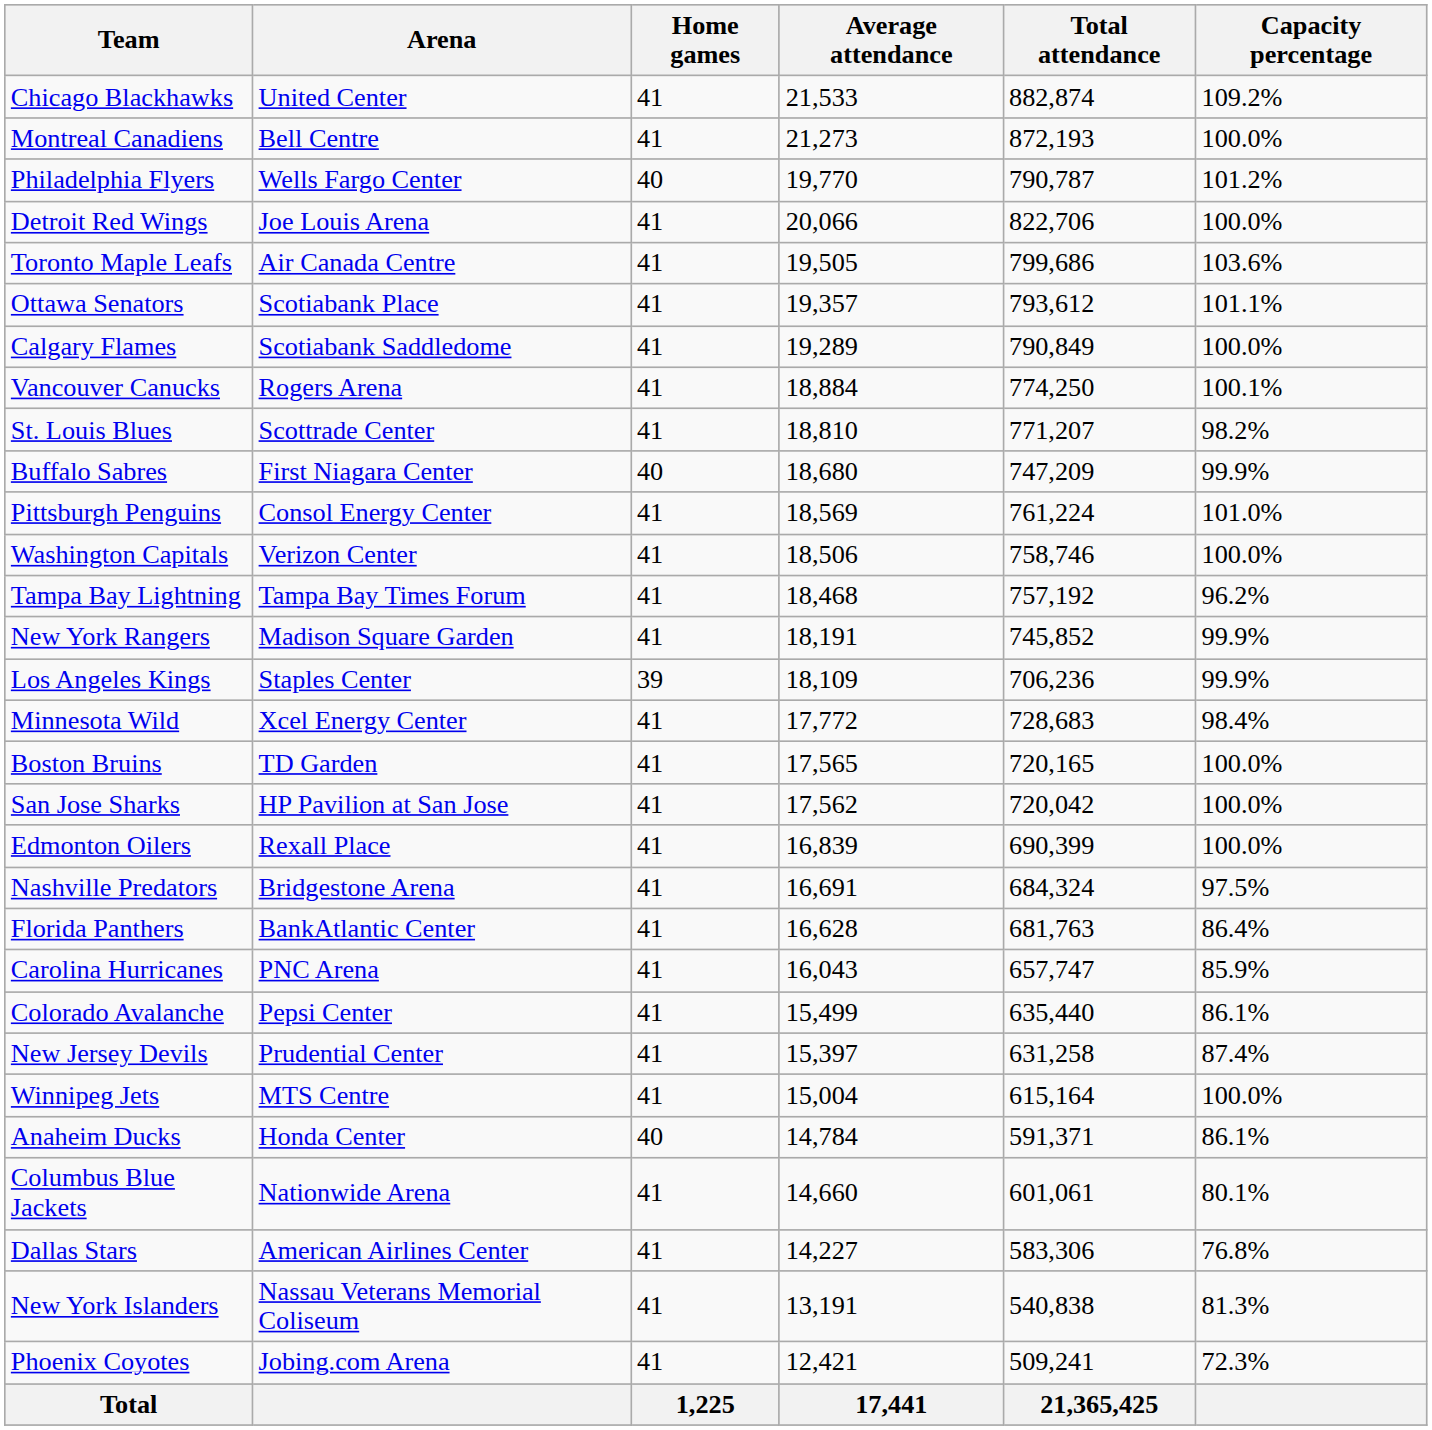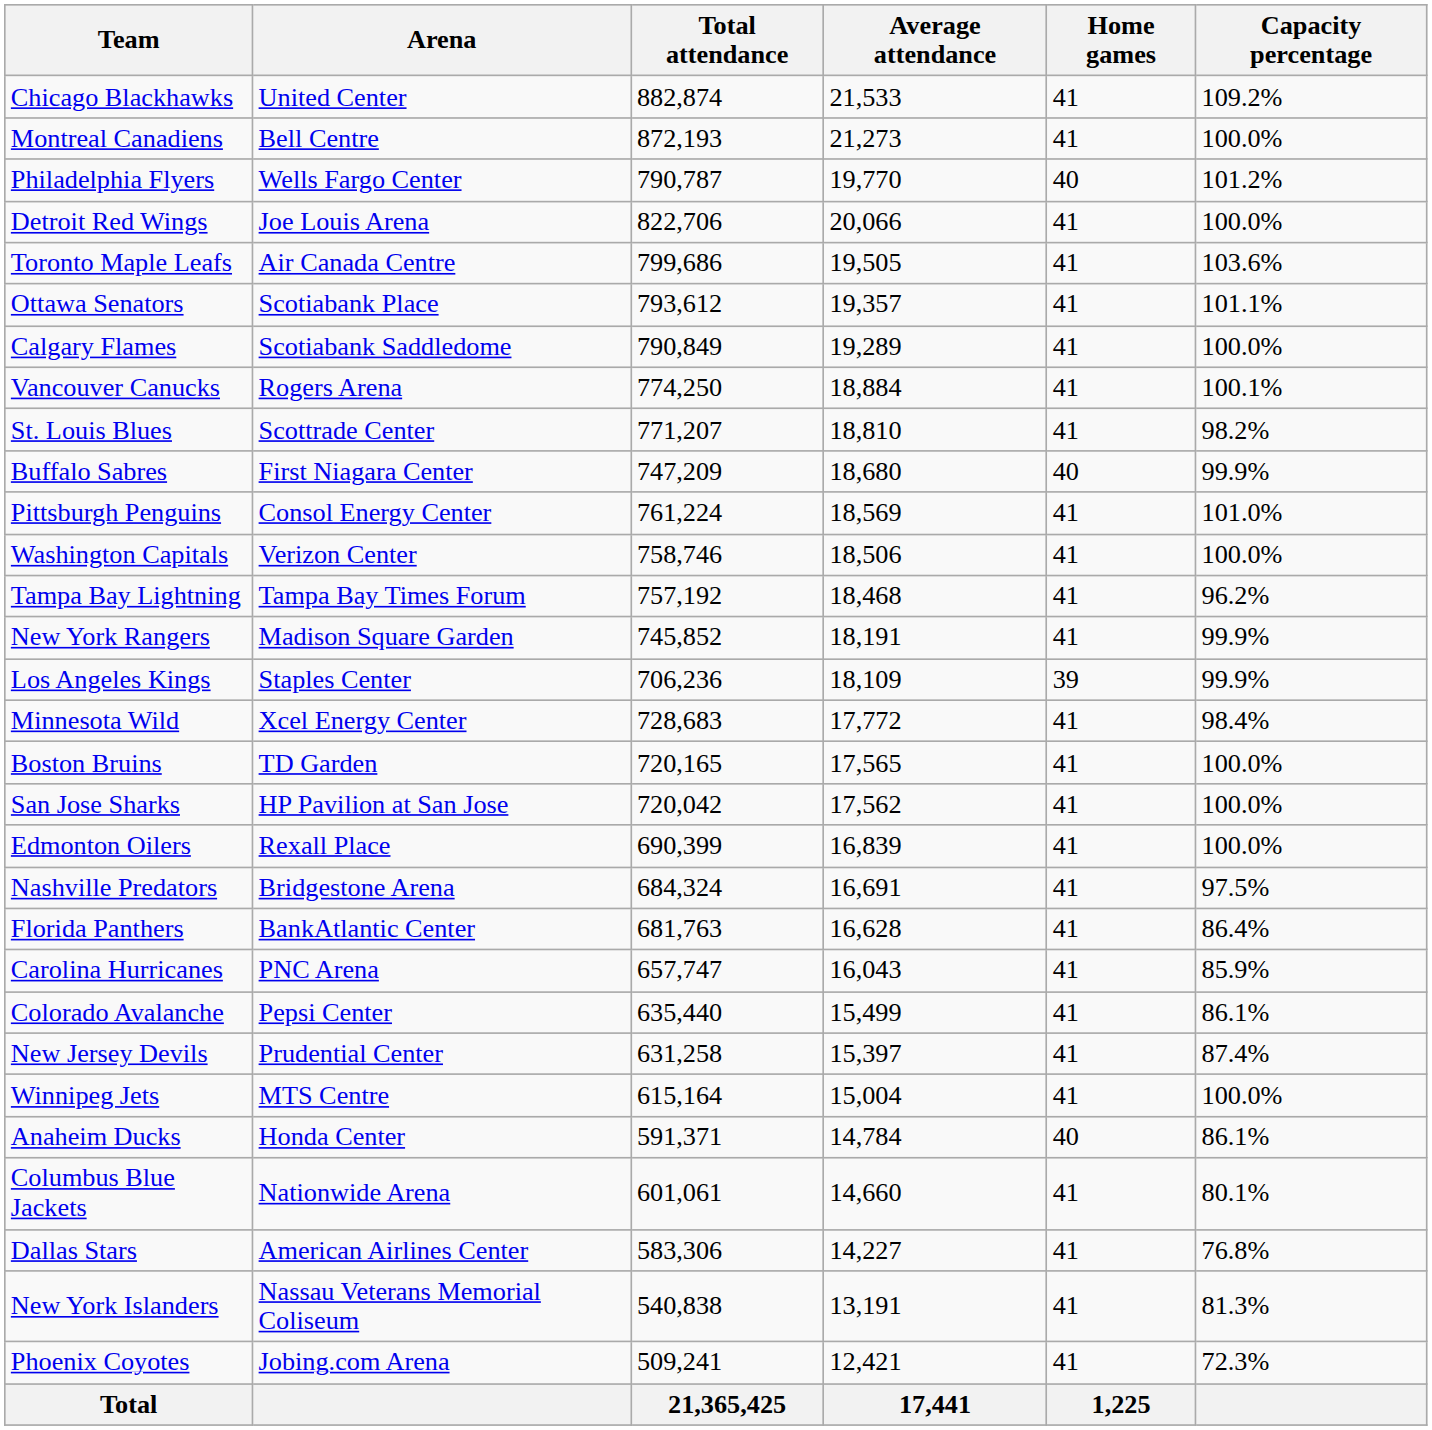columns swapped: Home games <-> Total attendance
